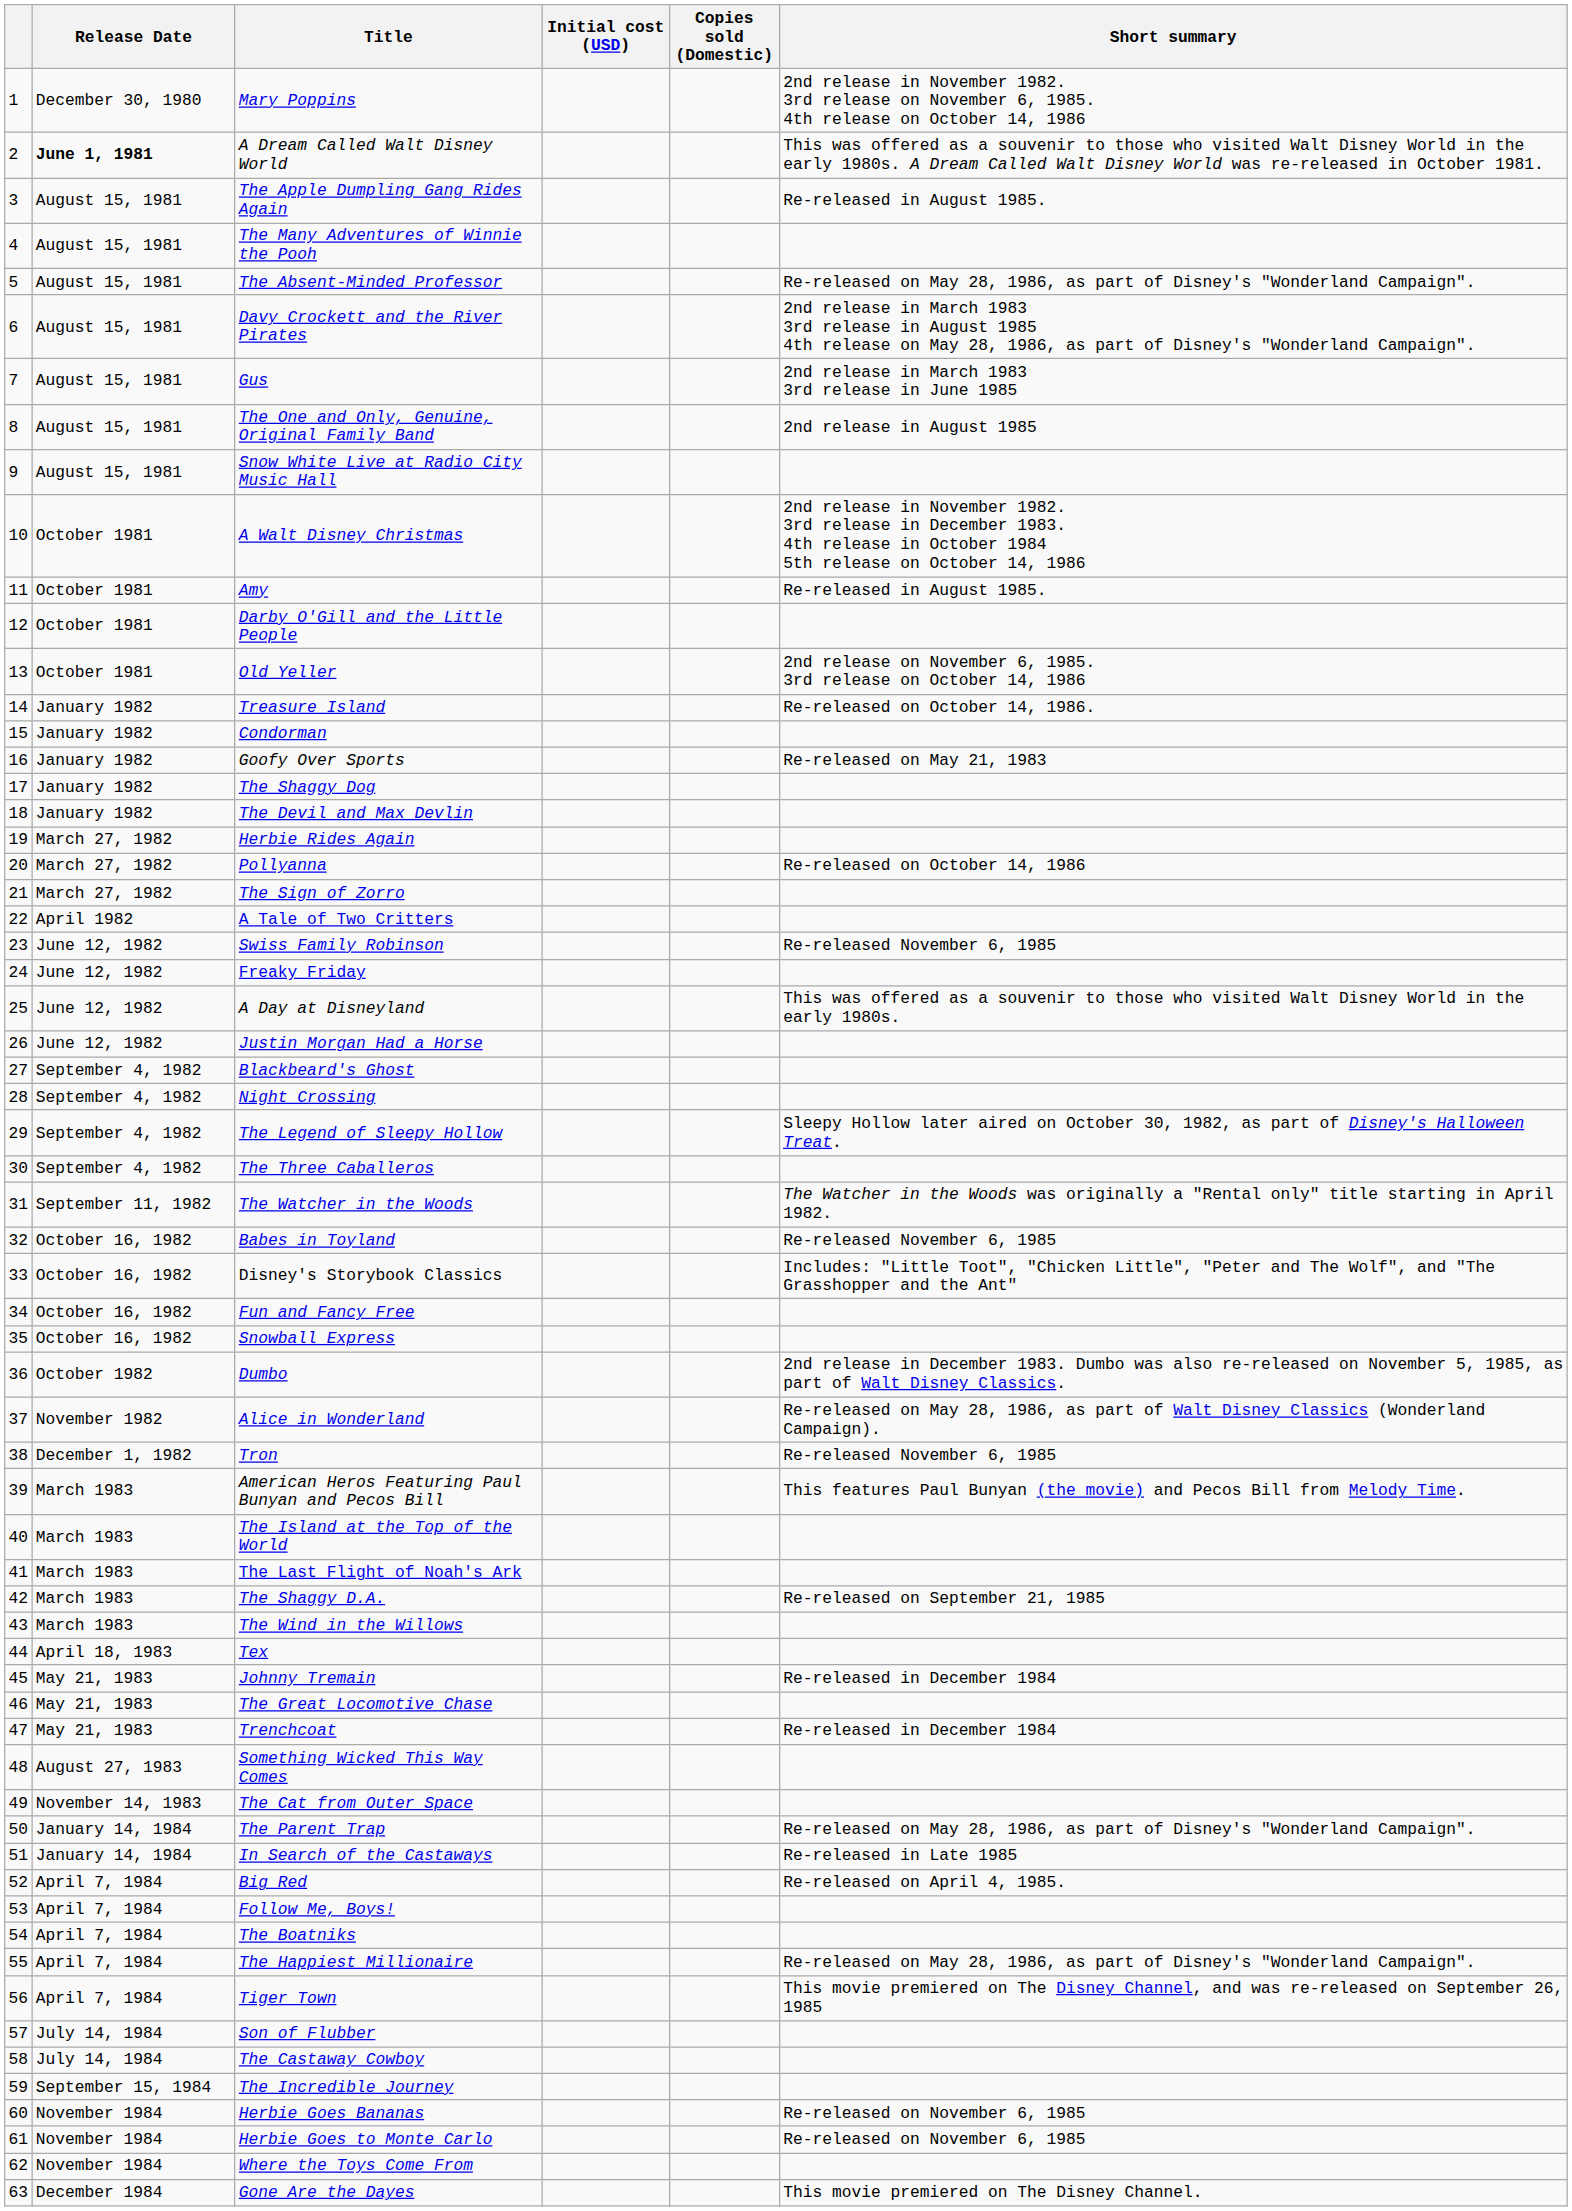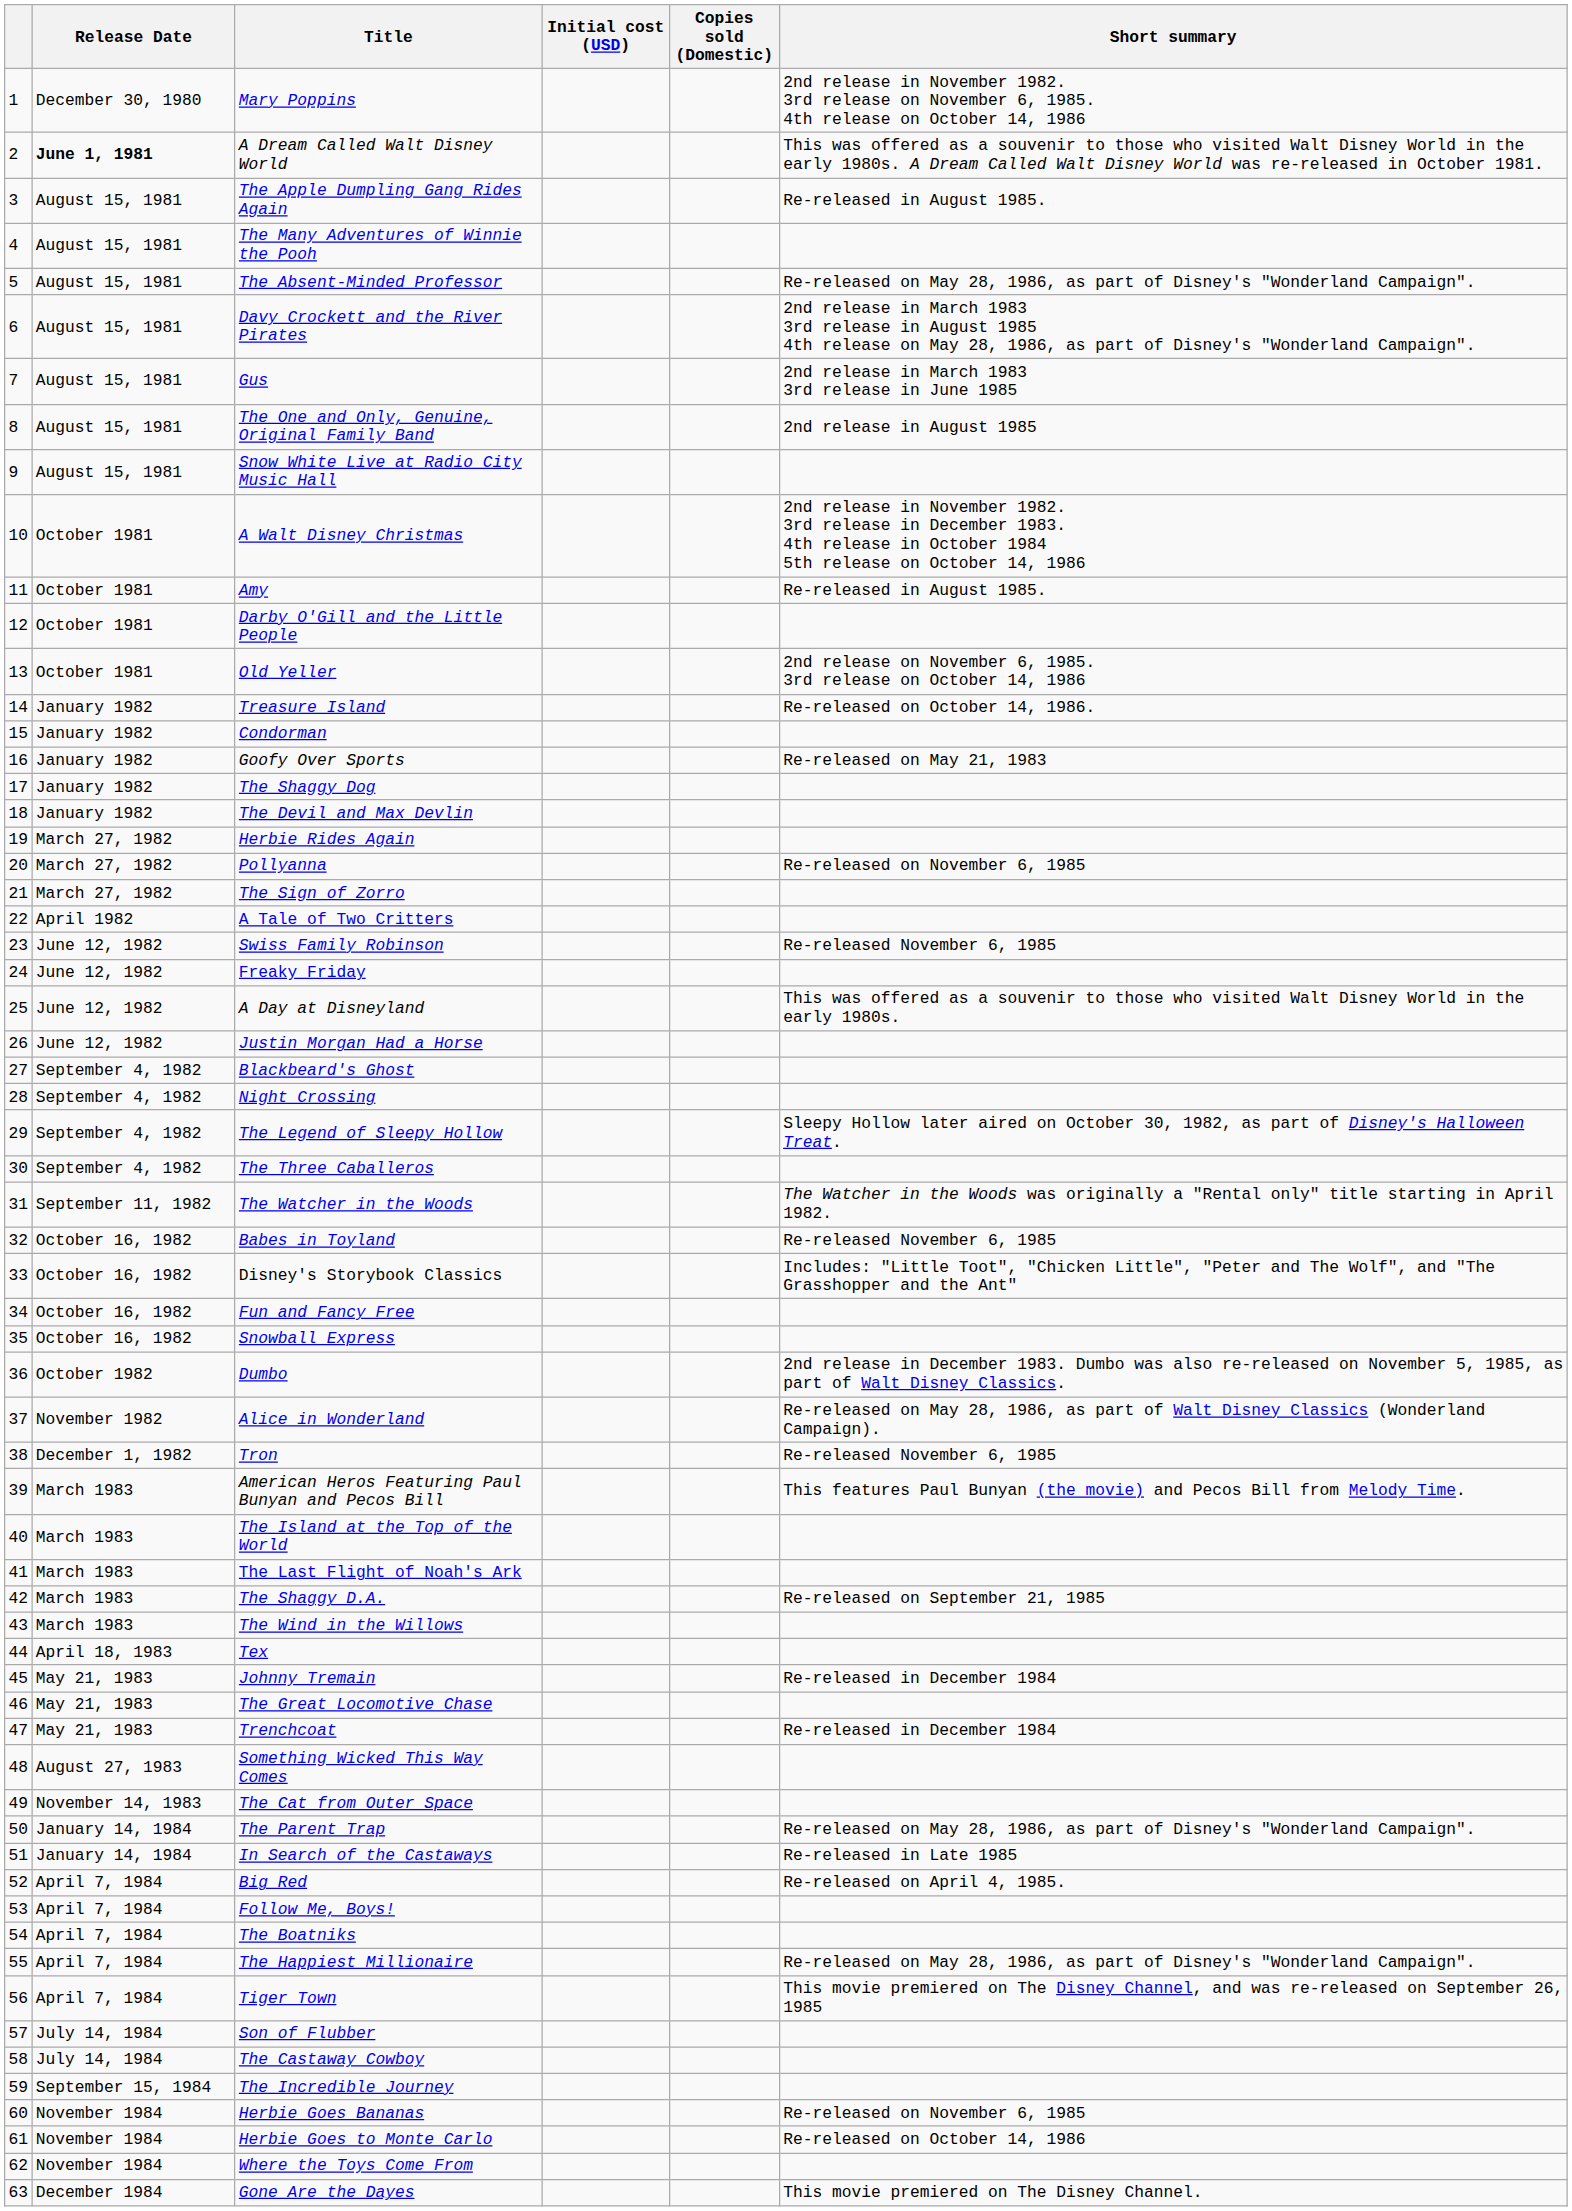Pollyanna | Short summary: Re-released on October 14, 1986 -> Re-released on November 6, 1985
Herbie Goes to Monte Carlo | Short summary: Re-released on November 6, 1985 -> Re-released on October 14, 1986
